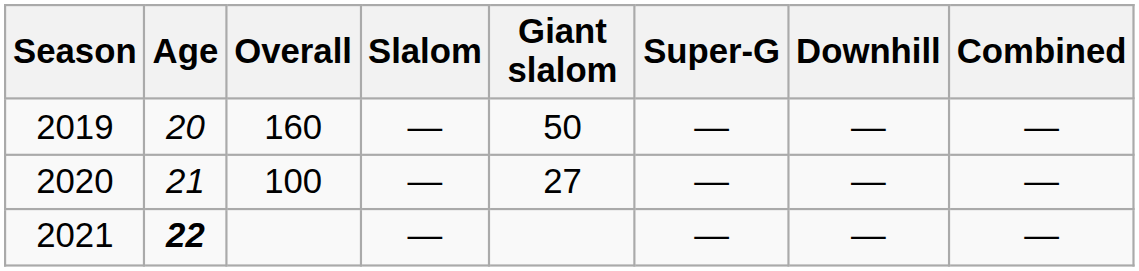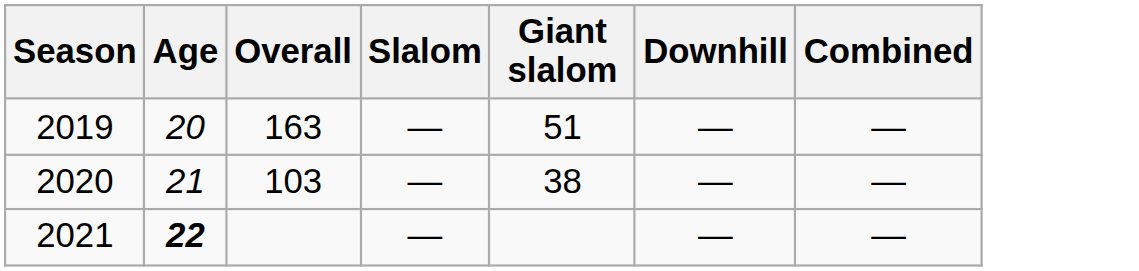- column: Super-G | — | — | —
2019 | Overall: 160 -> 163
2019 | Giant slalom: 50 -> 51
2020 | Overall: 100 -> 103
2020 | Giant slalom: 27 -> 38
